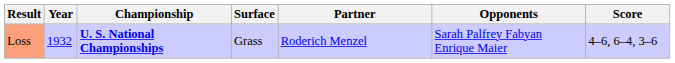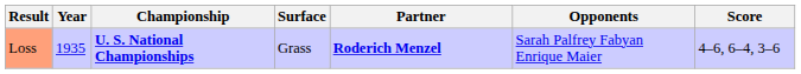Loss | Year: 1932 -> 1935
Loss | Partner: normal -> bold
